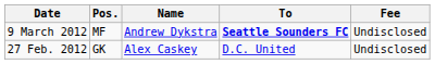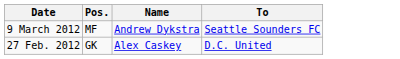- column: Fee | Undisclosed | Undisclosed
9 March 2012 | To: bold -> normal
